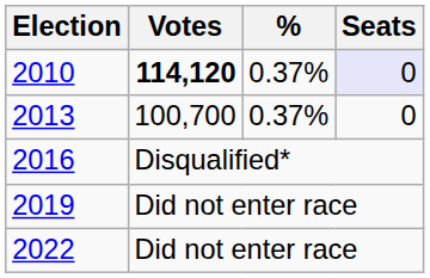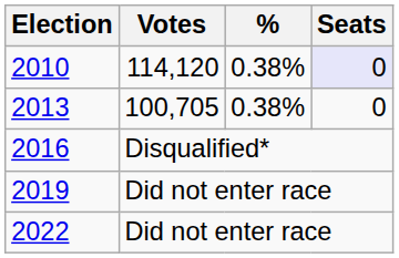2010 | Votes: bold -> normal
2010 | %: 0.37% -> 0.38%
2013 | Votes: 100,700 -> 100,705
2013 | %: 0.37% -> 0.38%
